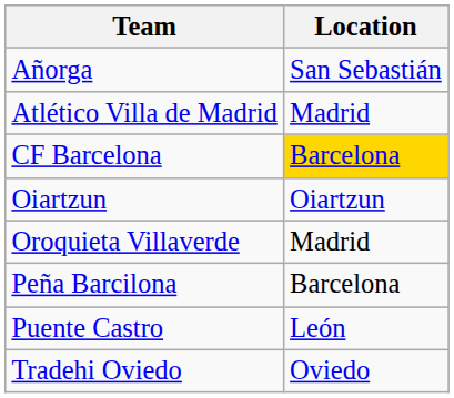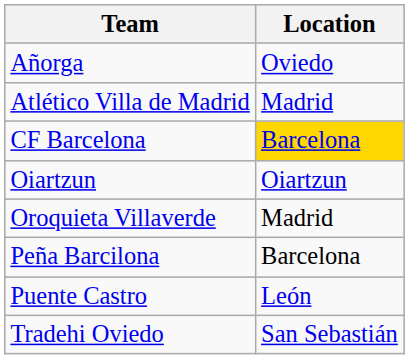Añorga | Location: San Sebastián -> Oviedo
Tradehi Oviedo | Location: Oviedo -> San Sebastián
